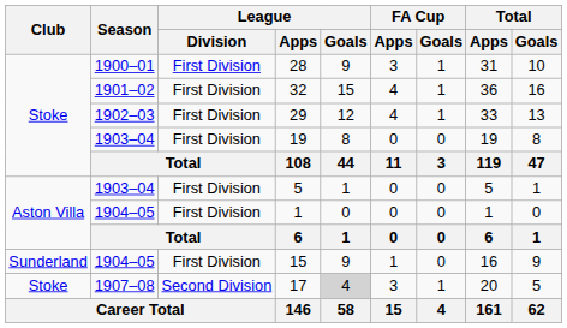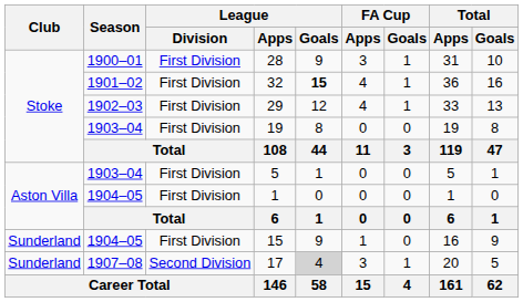32 | League / Goals: normal -> bold
17 | Club: Stoke -> Sunderland
